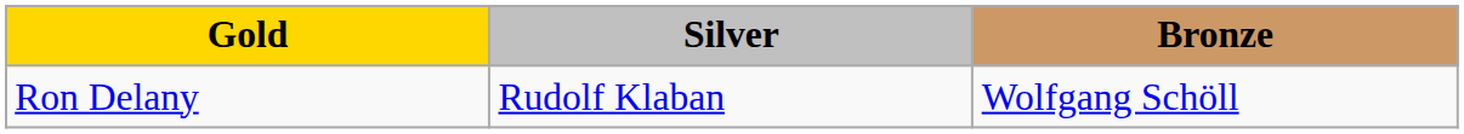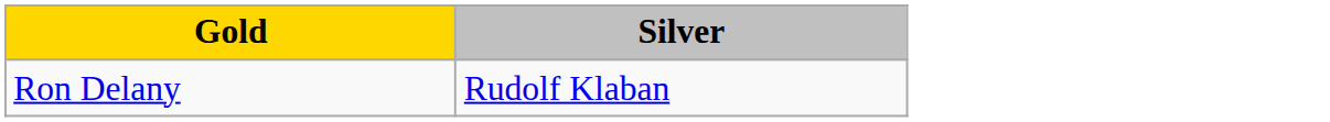- column: Bronze | Wolfgang Schöll
